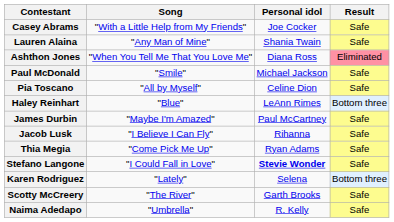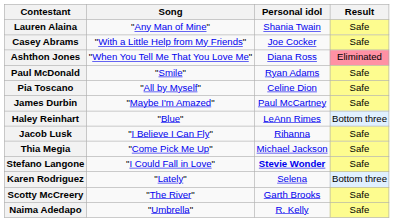rows swapped: Lauren Alaina <-> Casey Abrams
Paul McDonald | Personal idol: Michael Jackson -> Ryan Adams
rows swapped: James Durbin <-> Haley Reinhart
Thia Megia | Personal idol: Ryan Adams -> Michael Jackson
